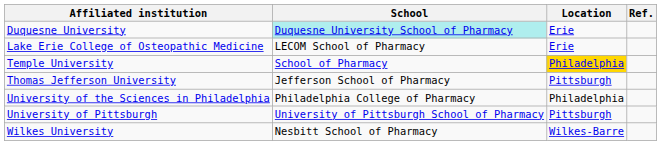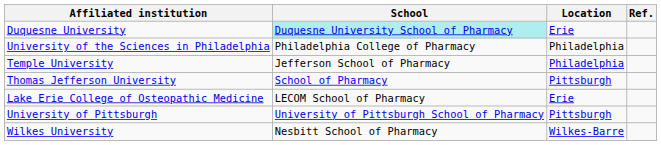rows swapped: Lake Erie College of Osteopathic Medicine <-> University of the Sciences in Philadelphia
Temple University | School: School of Pharmacy -> Jefferson School of Pharmacy
Temple University | Location: gold background -> no background
Thomas Jefferson University | School: Jefferson School of Pharmacy -> School of Pharmacy
